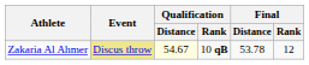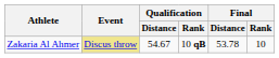Zakaria Al Ahmer | Qualification / Distance: lightyellow background -> no background
Zakaria Al Ahmer | Final / Rank: 12 -> 10
